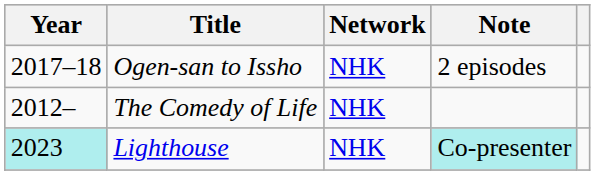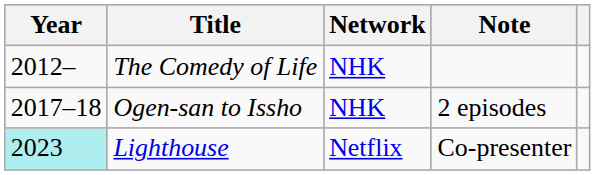rows swapped: The Comedy of Life <-> Ogen-san to Issho
Lighthouse | Network: NHK -> Netflix
Lighthouse | Note: paleturquoise background -> no background
